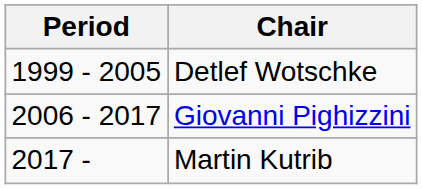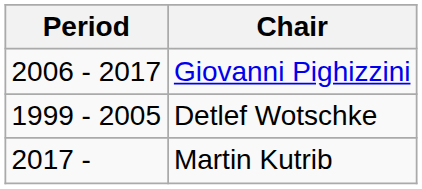rows swapped: Detlef Wotschke <-> Giovanni Pighizzini
